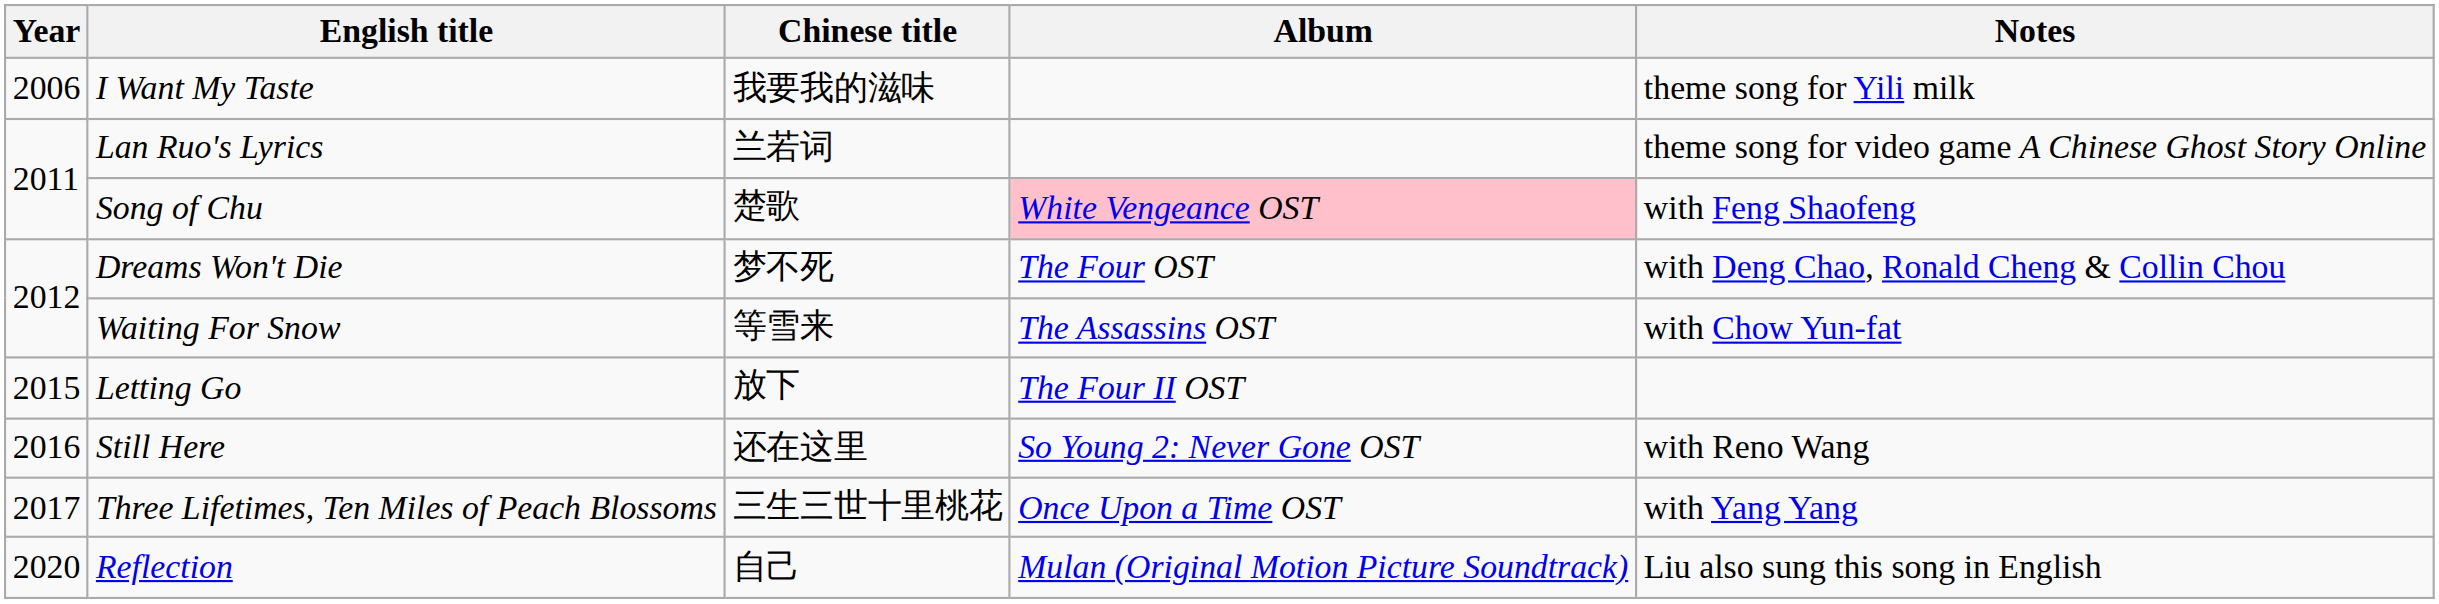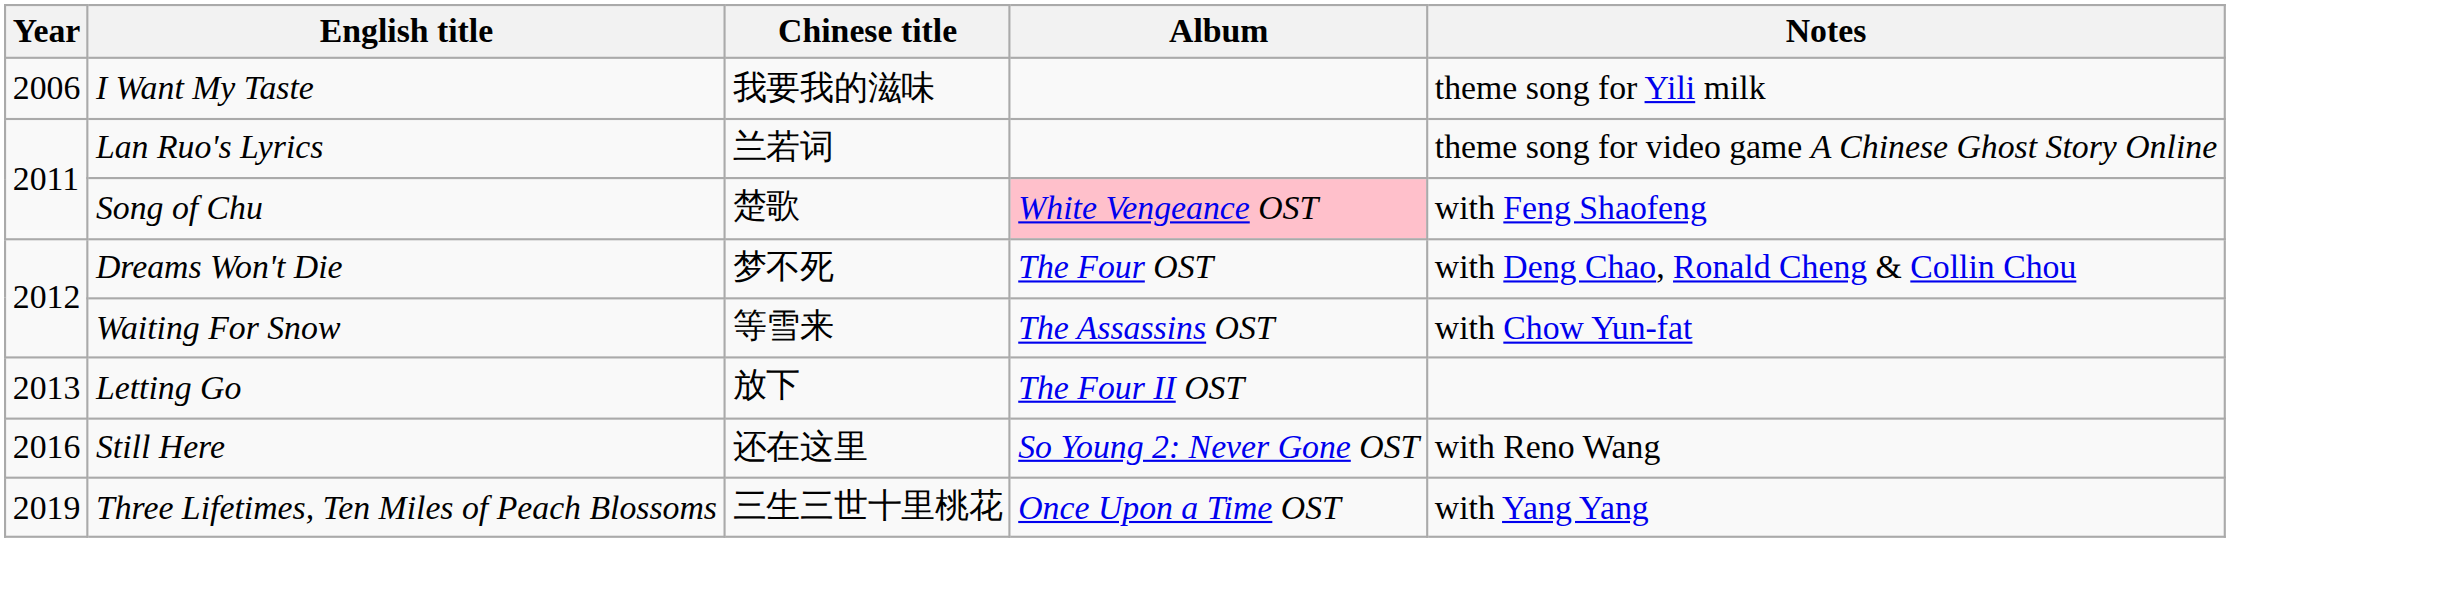Letting Go | Year: 2015 -> 2013
Three Lifetimes, Ten Miles of Peach Blossoms | Year: 2017 -> 2019
- row: 2020 | Reflection | 自己 | Mulan (Original Motion Picture Soundtrack) | Liu also sung this song in English
